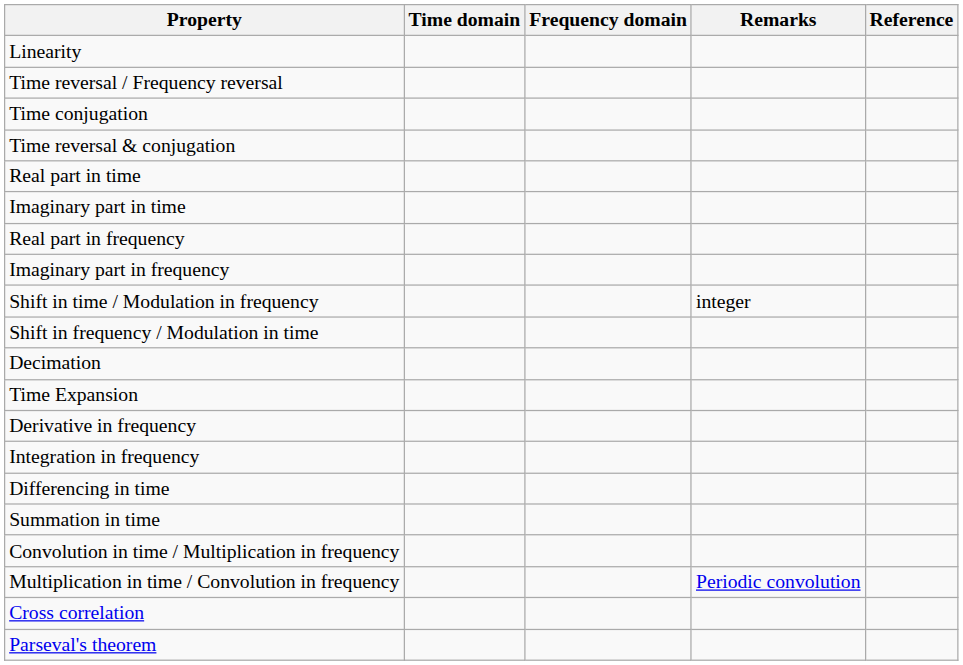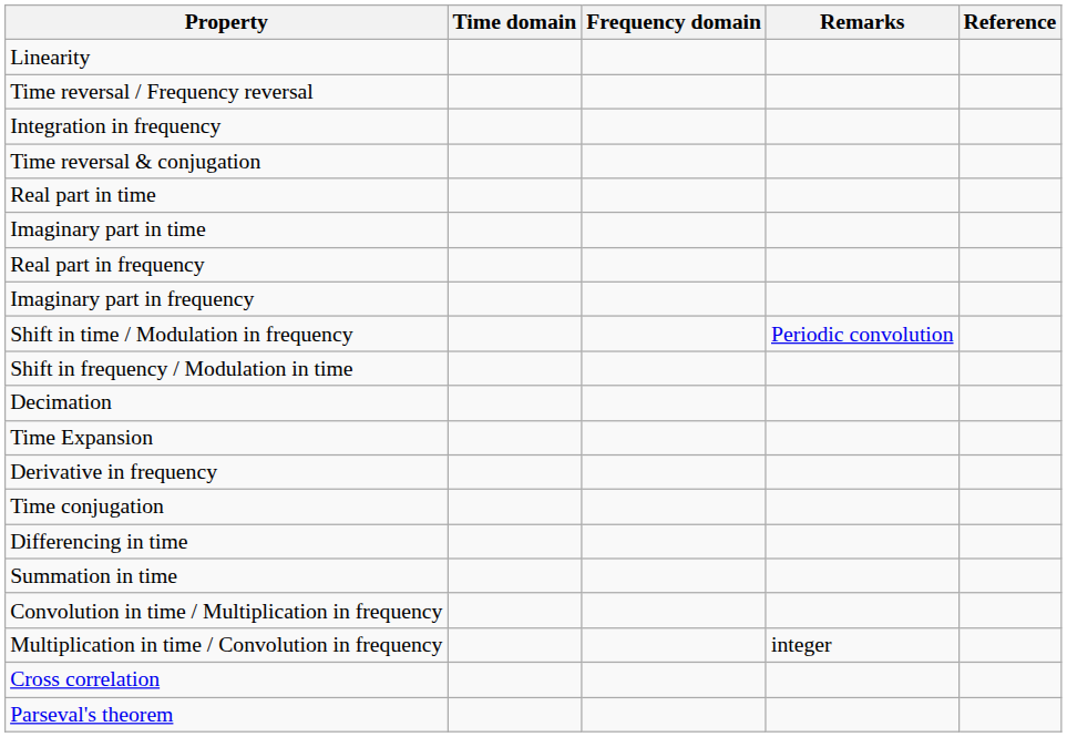rows swapped: Time conjugation <-> Integration in frequency
Shift in time / Modulation in frequency | Remarks: integer -> Periodic convolution
Multiplication in time / Convolution in frequency | Remarks: Periodic convolution -> integer
